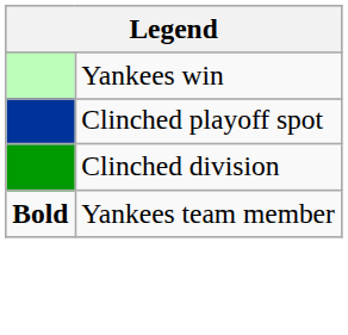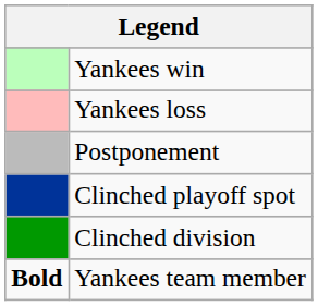+ row: Yankees loss
+ row: Postponement
